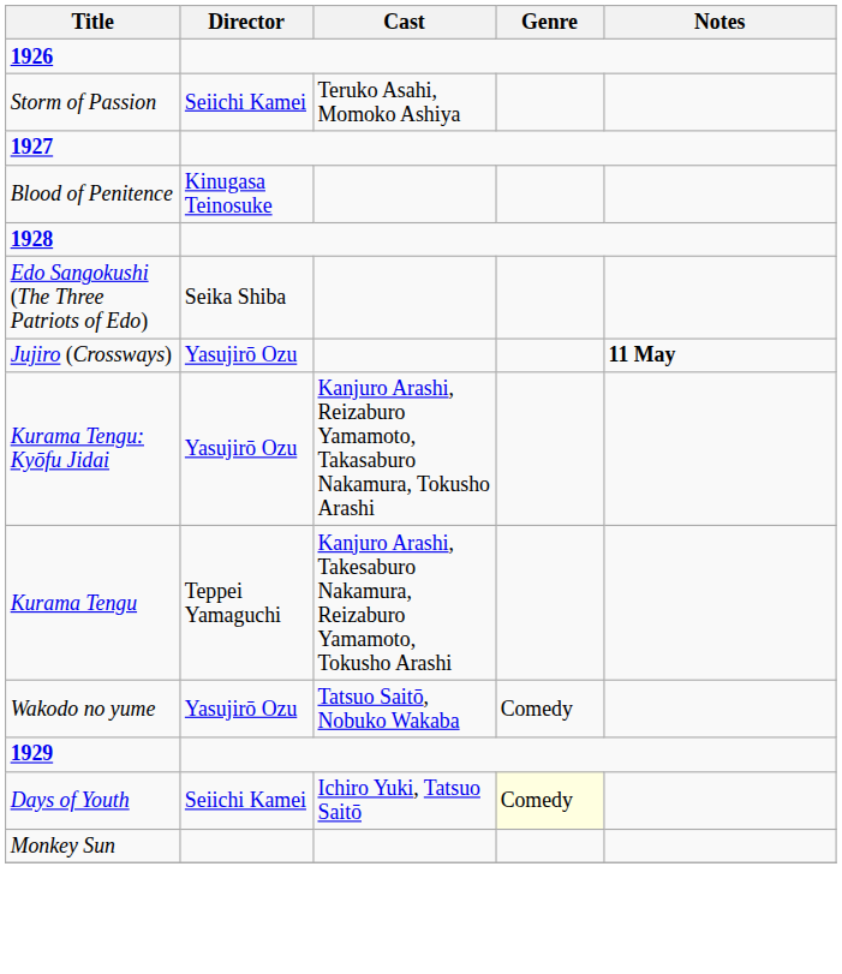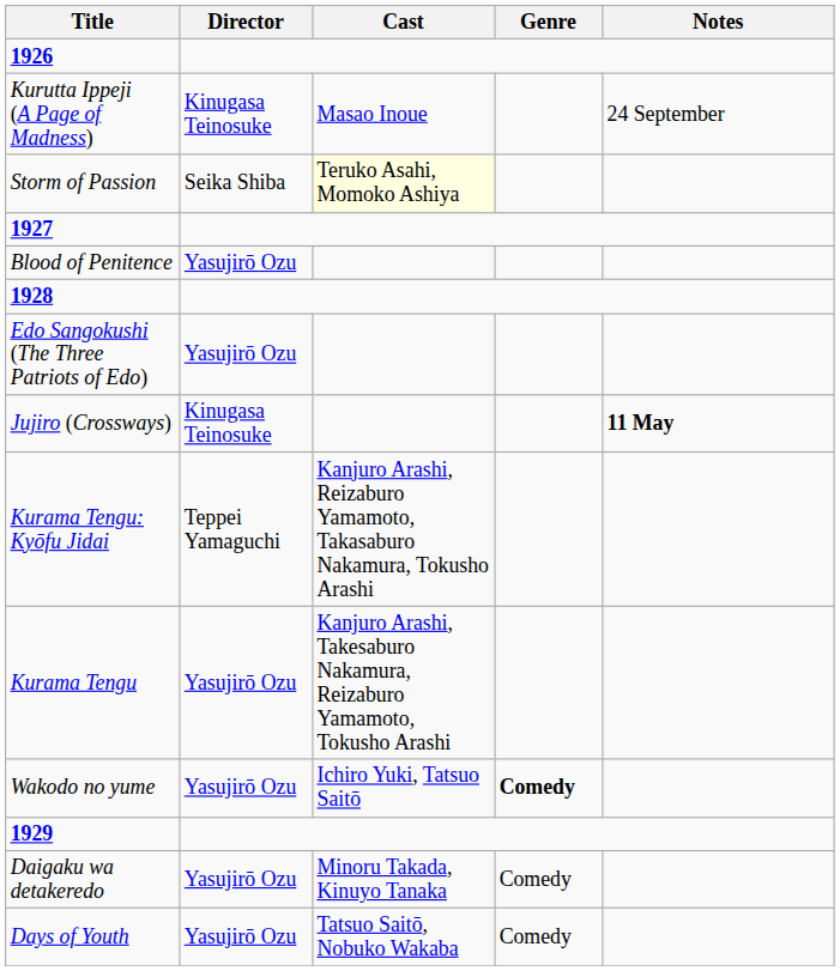+ row: Kurutta Ippeji (A Page of Madness) | Kinugasa Teinosuke | Masao Inoue | 24 September
Storm of Passion | Director: Seiichi Kamei -> Seika Shiba
Storm of Passion | Cast: no background -> lightyellow background
Blood of Penitence | Director: Kinugasa Teinosuke -> Yasujirō Ozu
Edo Sangokushi (The Three Patriots of Edo) | Director: Seika Shiba -> Yasujirō Ozu
Jujiro (Crossways) | Director: Yasujirō Ozu -> Kinugasa Teinosuke
Kurama Tengu: Kyōfu Jidai | Director: Yasujirō Ozu -> Teppei Yamaguchi
Kurama Tengu | Director: Teppei Yamaguchi -> Yasujirō Ozu
Wakodo no yume | Cast: Tatsuo Saitō, Nobuko Wakaba -> Ichiro Yuki, Tatsuo Saitō
Wakodo no yume | Genre: normal -> bold
+ row: Daigaku wa detakeredo | Yasujirō Ozu | Minoru Takada, Kinuyo Tanaka | Comedy
Days of Youth | Director: Seiichi Kamei -> Yasujirō Ozu
Days of Youth | Cast: Ichiro Yuki, Tatsuo Saitō -> Tatsuo Saitō, Nobuko Wakaba
Days of Youth | Genre: lightyellow background -> no background
- row: Monkey Sun
